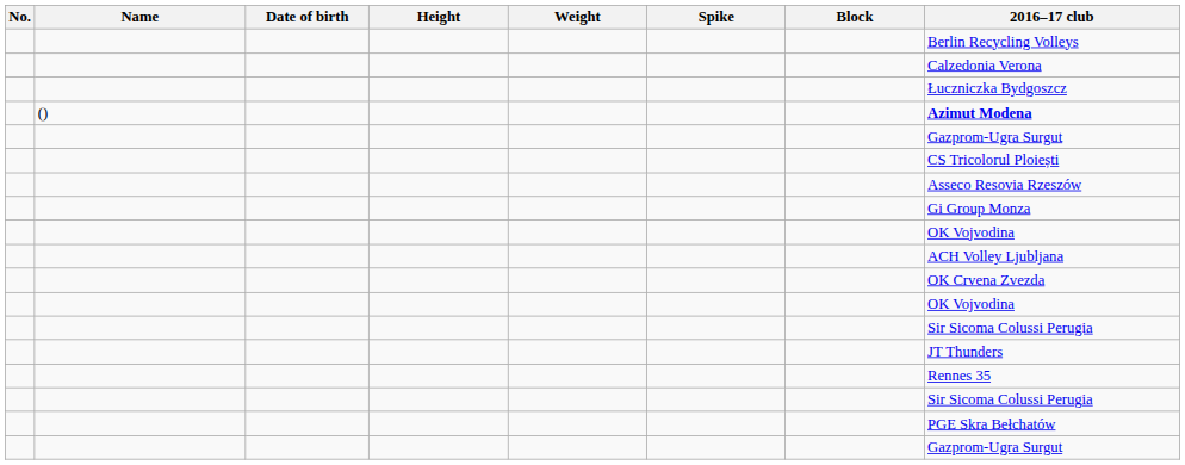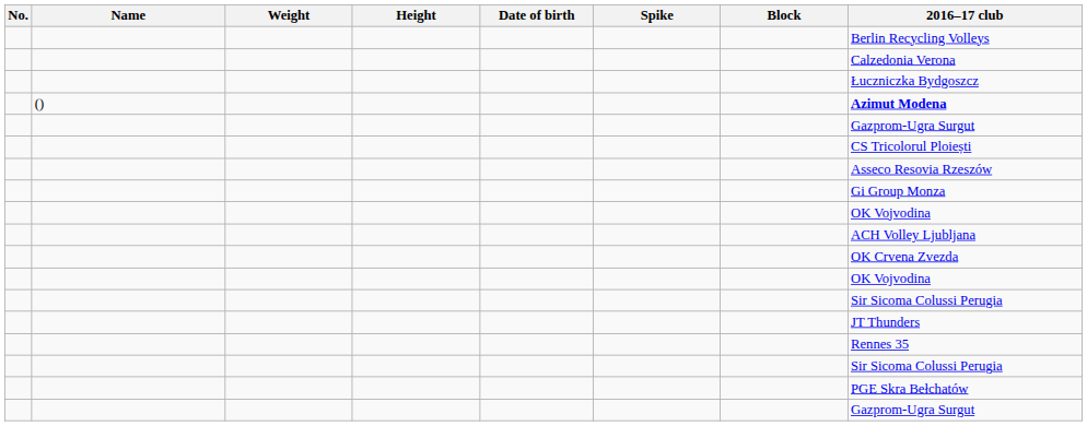columns swapped: Date of birth <-> Weight
